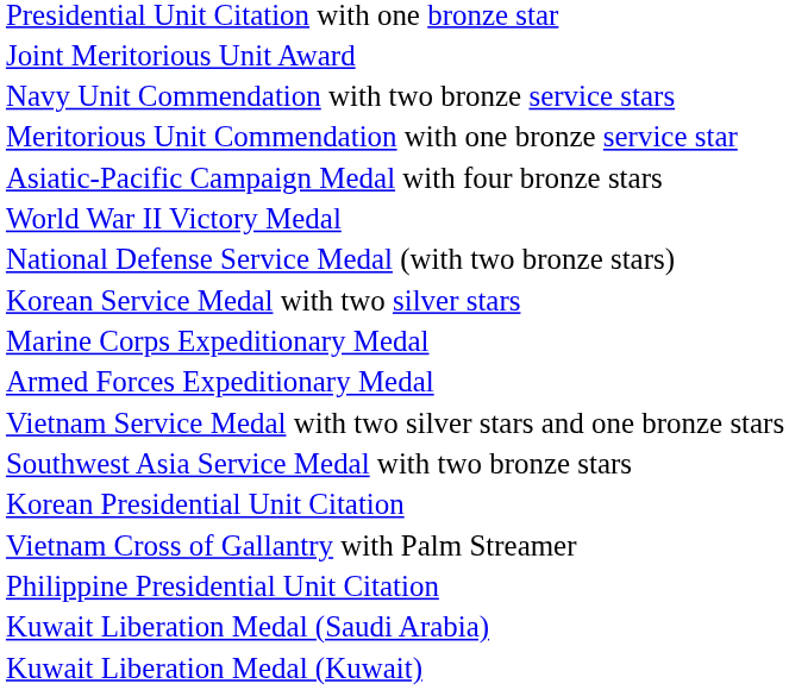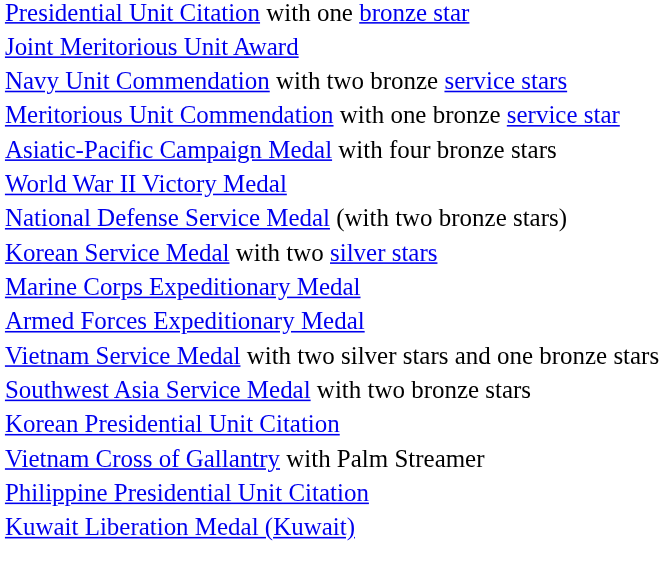- row: Kuwait Liberation Medal (Saudi Arabia)
